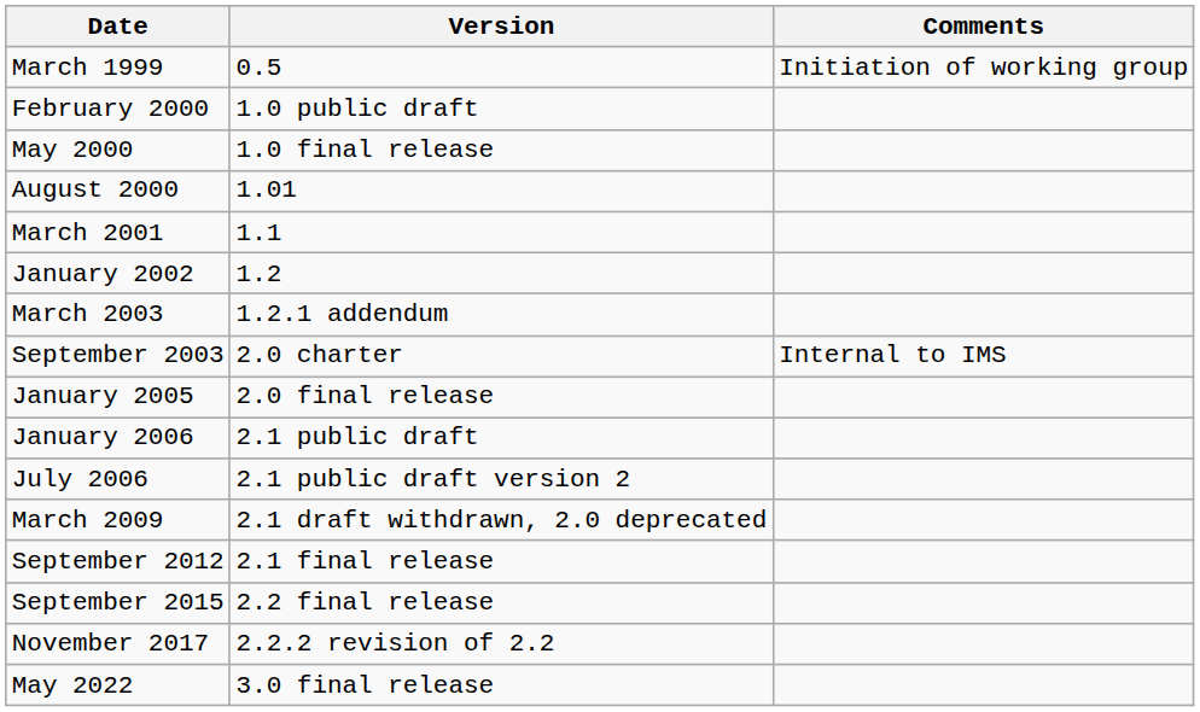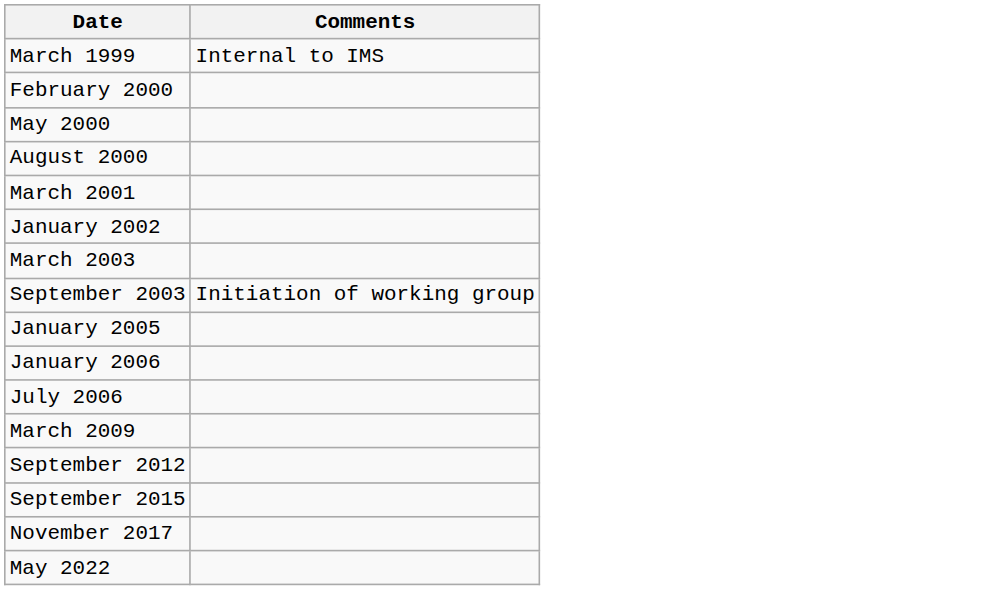- column: Version | 0.5 | 1.0 public draft | 1.0 final release | 1.01 | 1.1 | 1.2 | 1.2.1 addendum | 2.0 charter | 2.0 final release | 2.1 public draft | 2.1 public draft version 2 | 2.1 draft withdrawn, 2.0 deprecated | 2.1 final release | 2.2 final release | 2.2.2 revision of 2.2 | 3.0 final release
March 1999 | Comments: Initiation of working group -> Internal to IMS
September 2003 | Comments: Internal to IMS -> Initiation of working group
